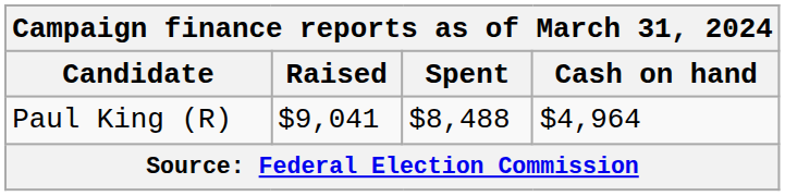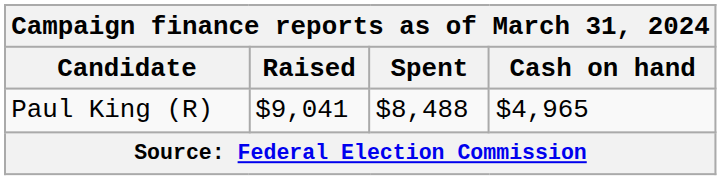Paul King (R) | Cash on hand: $4,964 -> $4,965
